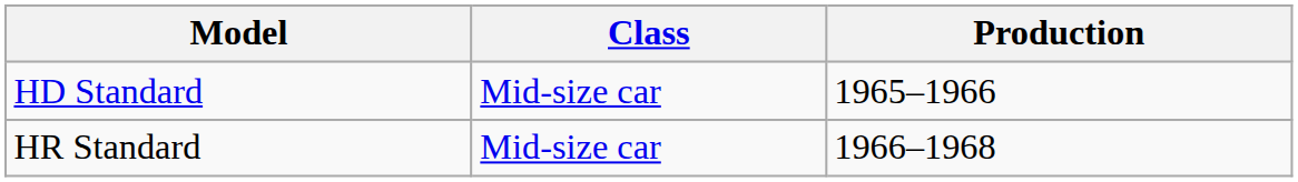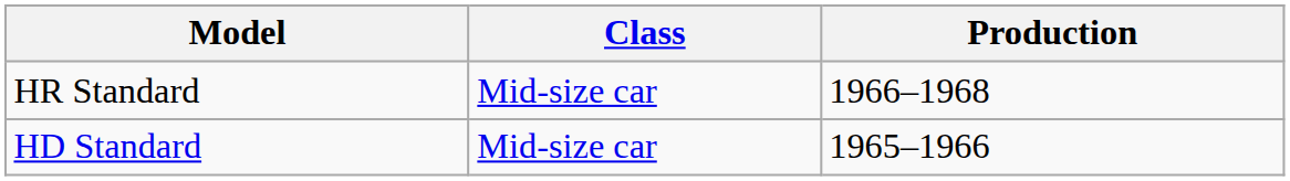rows swapped: HD Standard <-> HR Standard
